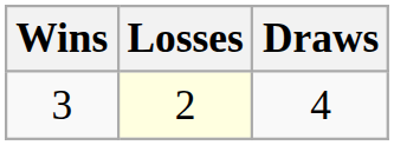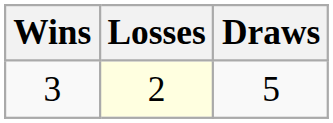3 | Draws: 4 -> 5
